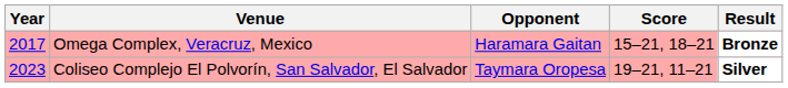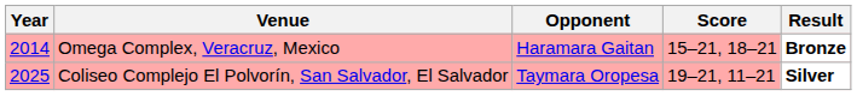Omega Complex, Veracruz, Mexico | Year: 2017 -> 2014
Coliseo Complejo El Polvorín, San Salvador, El Salvador | Year: 2023 -> 2025
